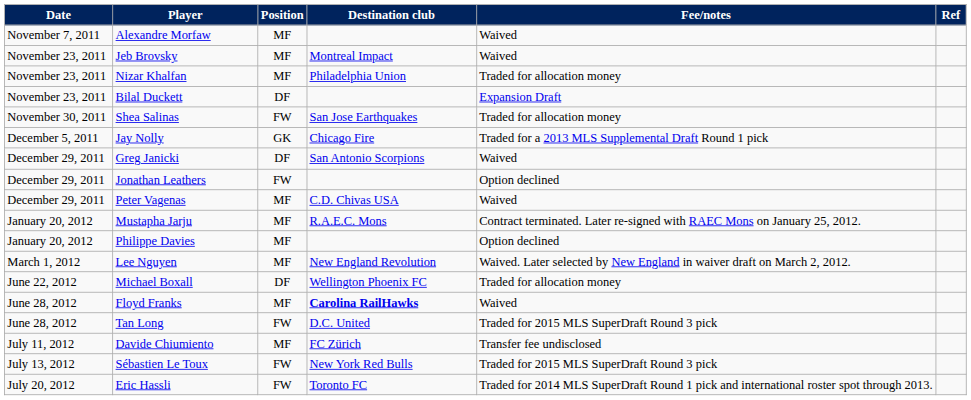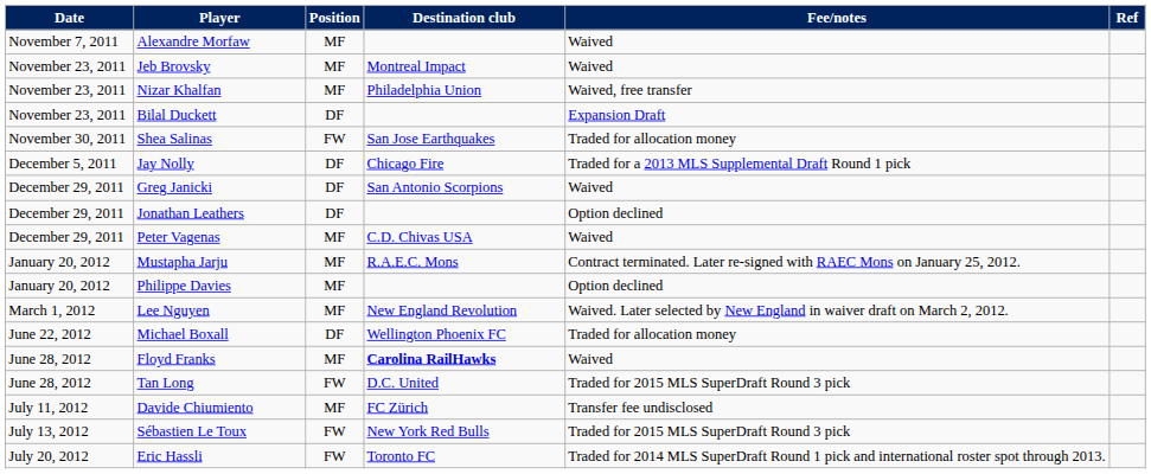Nizar Khalfan | Fee/notes: Traded for allocation money -> Waived, free transfer
Jay Nolly | Position: GK -> DF
Jonathan Leathers | Position: FW -> DF
